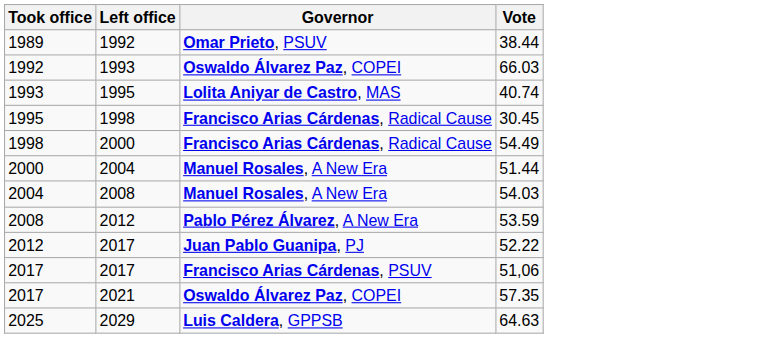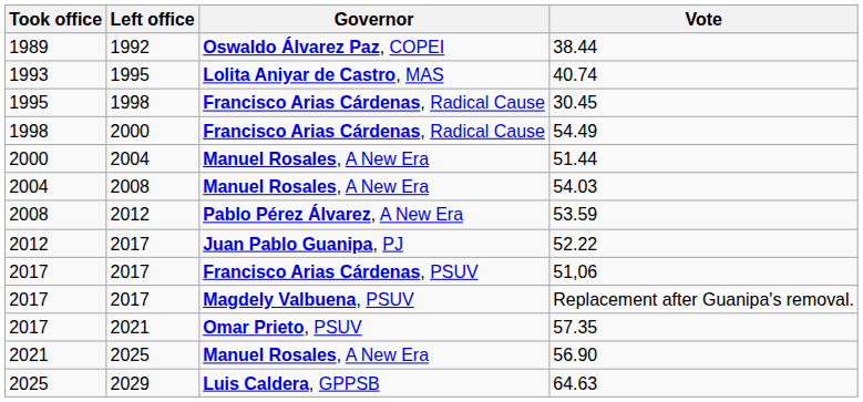38.44 | Governor: Omar Prieto, PSUV -> Oswaldo Álvarez Paz, COPEI
- row: 1992 | 1993 | Oswaldo Álvarez Paz, COPEI | 66.03
+ row: 2017 | 2017 | Magdely Valbuena, PSUV | Replacement after Guanipa's removal.
57.35 | Governor: Oswaldo Álvarez Paz, COPEI -> Omar Prieto, PSUV
+ row: 2021 | 2025 | Manuel Rosales, A New Era | 56.90
